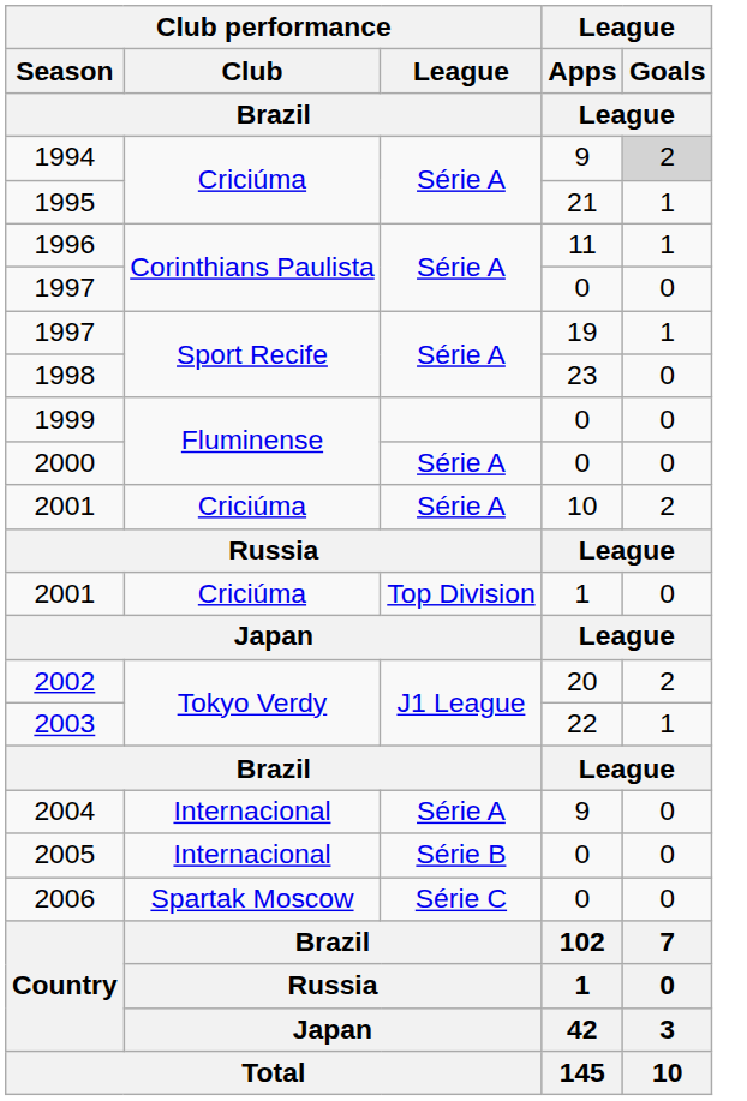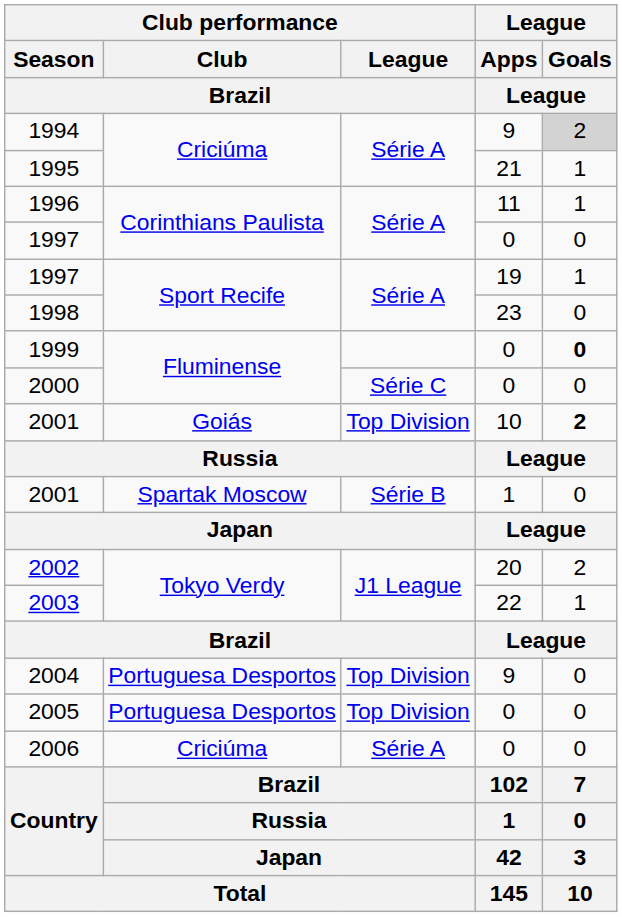1999 | League / Goals / League: normal -> bold
2000 | Club performance / League / Brazil: Série A -> Série C
2001 / 10 | Club performance / Club / Brazil: Criciúma -> Goiás
2001 / 10 | Club performance / League / Brazil: Série A -> Top Division
2001 / 10 | League / Goals / League: normal -> bold
2001 / 1 | Club performance / Club / Brazil: Criciúma -> Spartak Moscow
2001 / 1 | Club performance / League / Brazil: Top Division -> Série B
2004 | Club performance / Club / Brazil: Internacional -> Portuguesa Desportos
2004 | Club performance / League / Brazil: Série A -> Top Division
2005 | Club performance / Club / Brazil: Internacional -> Portuguesa Desportos
2005 | Club performance / League / Brazil: Série B -> Top Division
2006 | Club performance / Club / Brazil: Spartak Moscow -> Criciúma
2006 | Club performance / League / Brazil: Série C -> Série A
